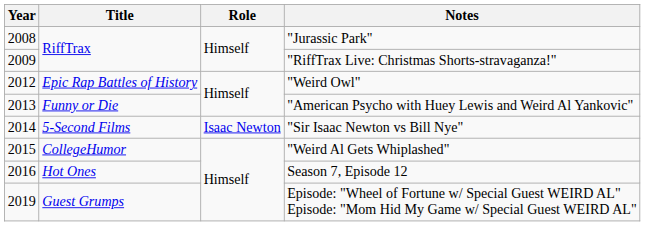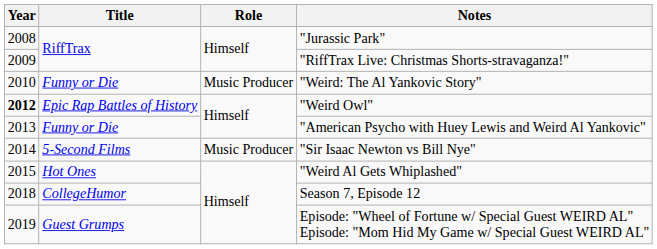+ row: 2010 | Funny or Die | Music Producer | "Weird: The Al Yankovic Story"
"Weird Owl" | Year: normal -> bold
"Sir Isaac Newton vs Bill Nye" | Role: Isaac Newton -> Music Producer
"Weird Al Gets Whiplashed" | Title: CollegeHumor -> Hot Ones
Season 7, Episode 12 | Year: 2016 -> 2018
Season 7, Episode 12 | Title: Hot Ones -> CollegeHumor
